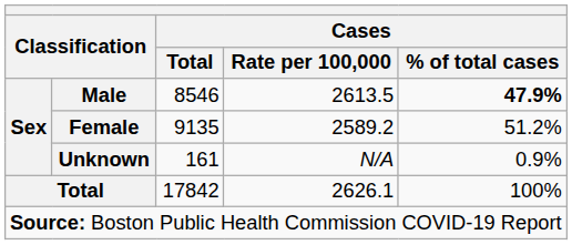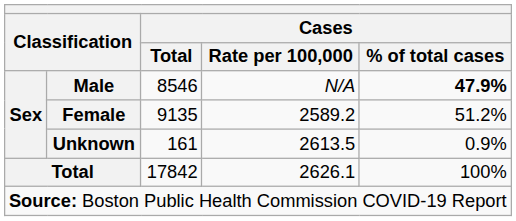Male | Cases / Rate per 100,000: 2613.5 -> N/A
Unknown | Cases / Rate per 100,000: N/A -> 2613.5
